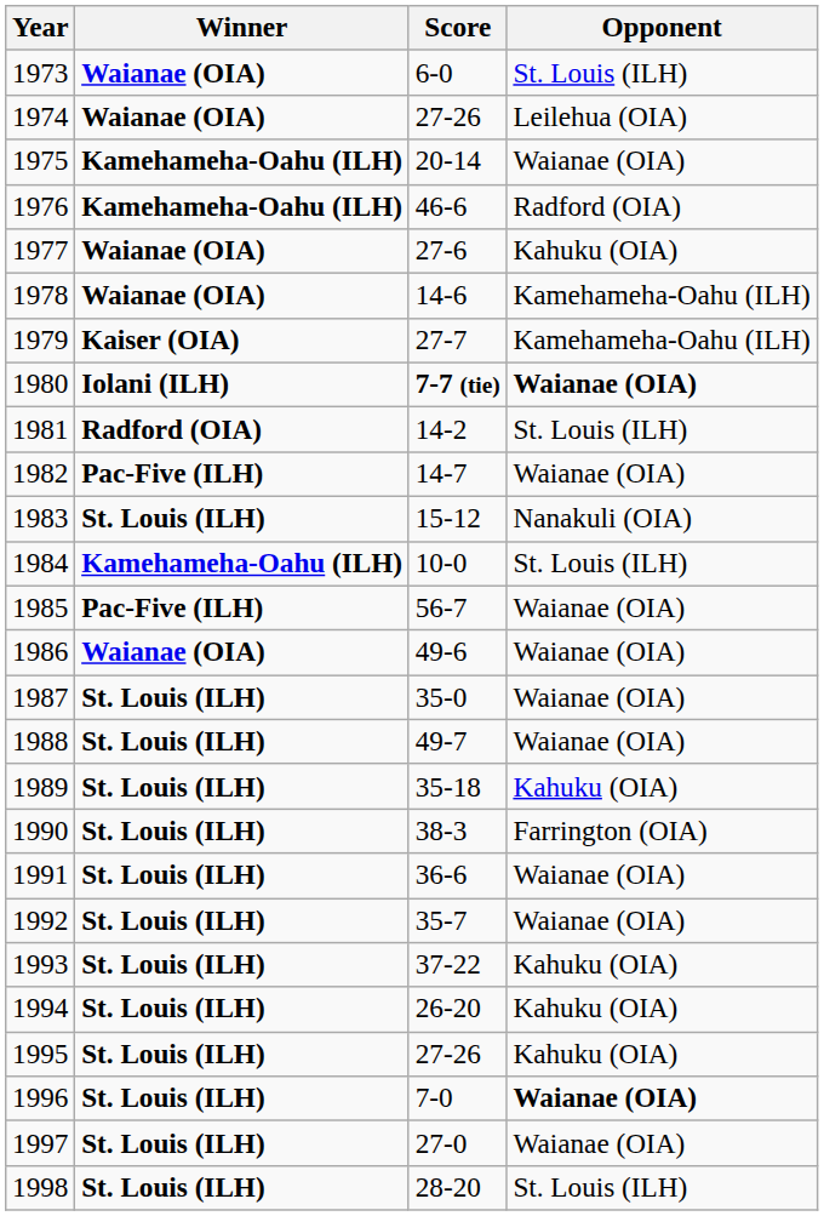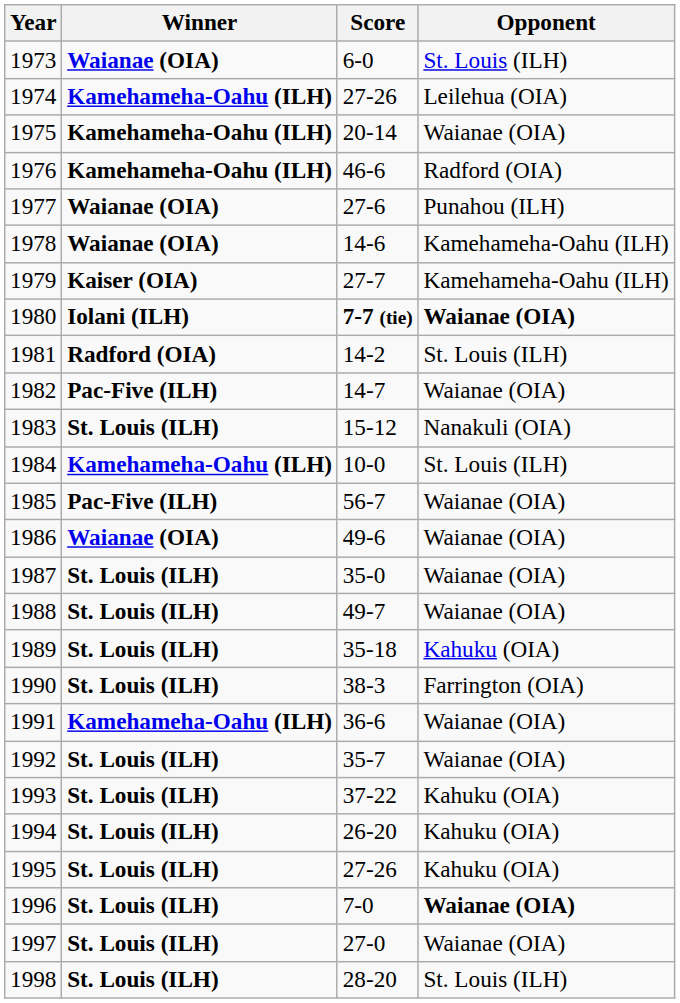1974 | Winner: Waianae (OIA) -> Kamehameha-Oahu (ILH)
1977 | Opponent: Kahuku (OIA) -> Punahou (ILH)
1991 | Winner: St. Louis (ILH) -> Kamehameha-Oahu (ILH)
